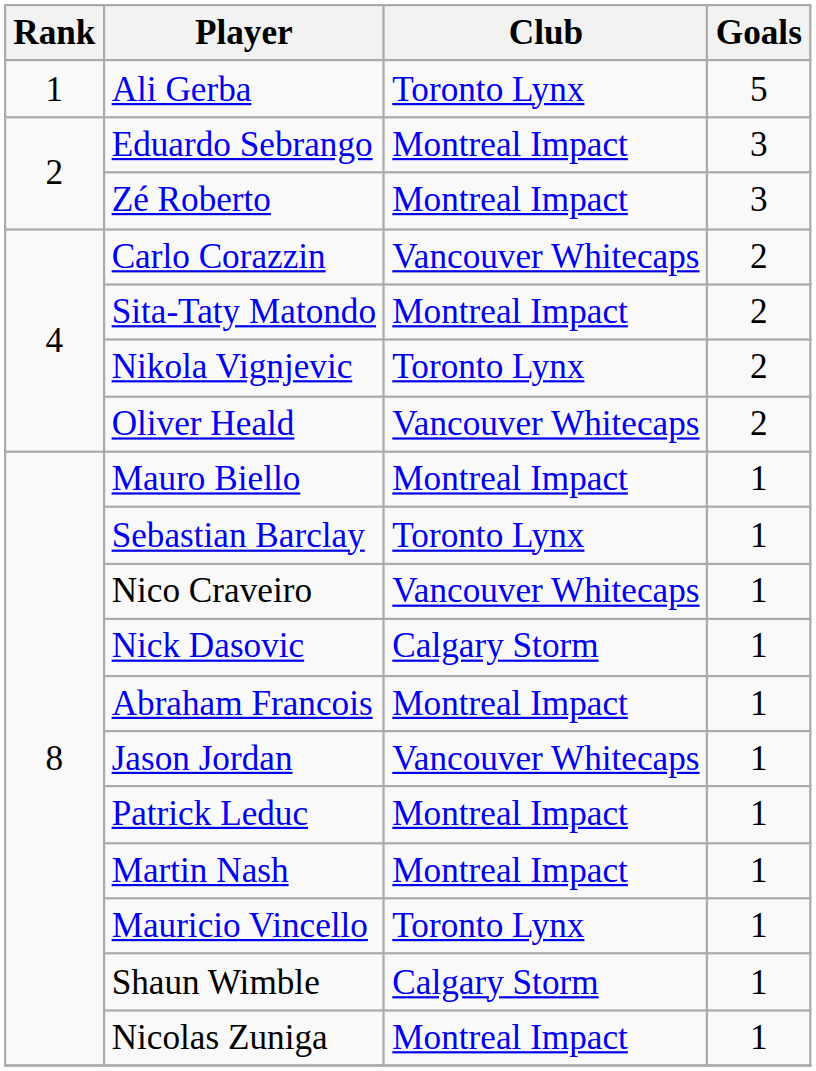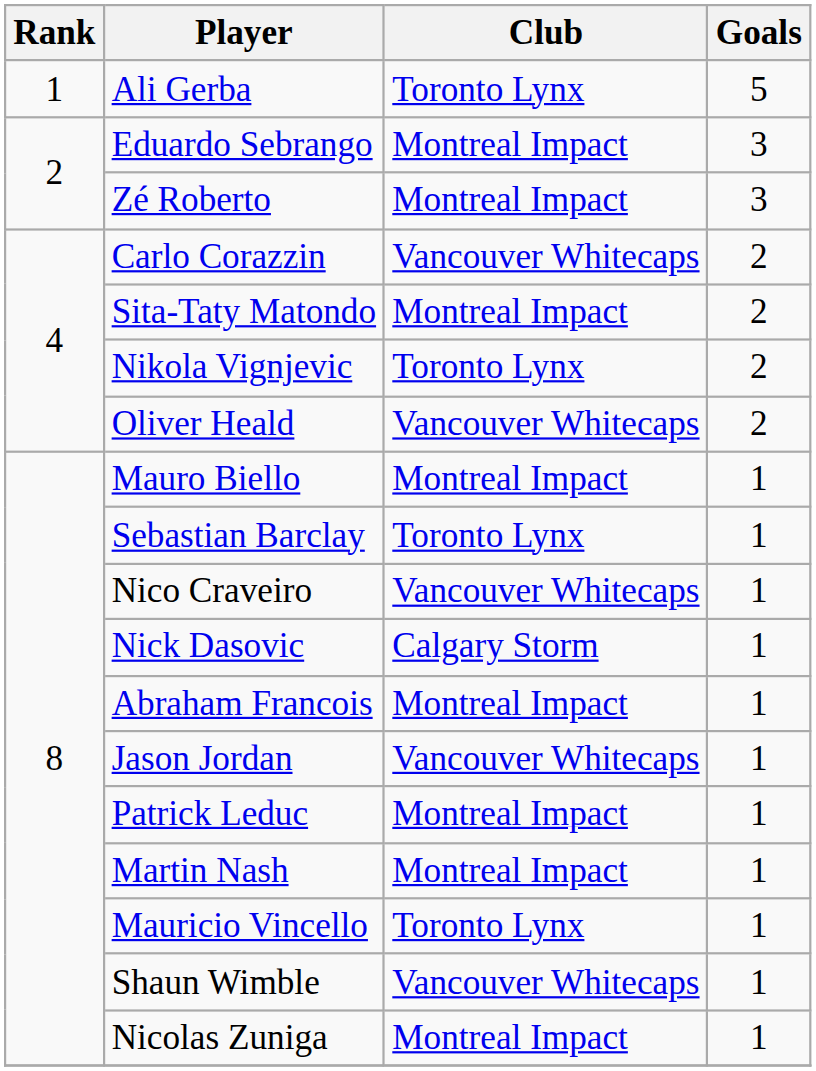Shaun Wimble | Club: Calgary Storm -> Vancouver Whitecaps
